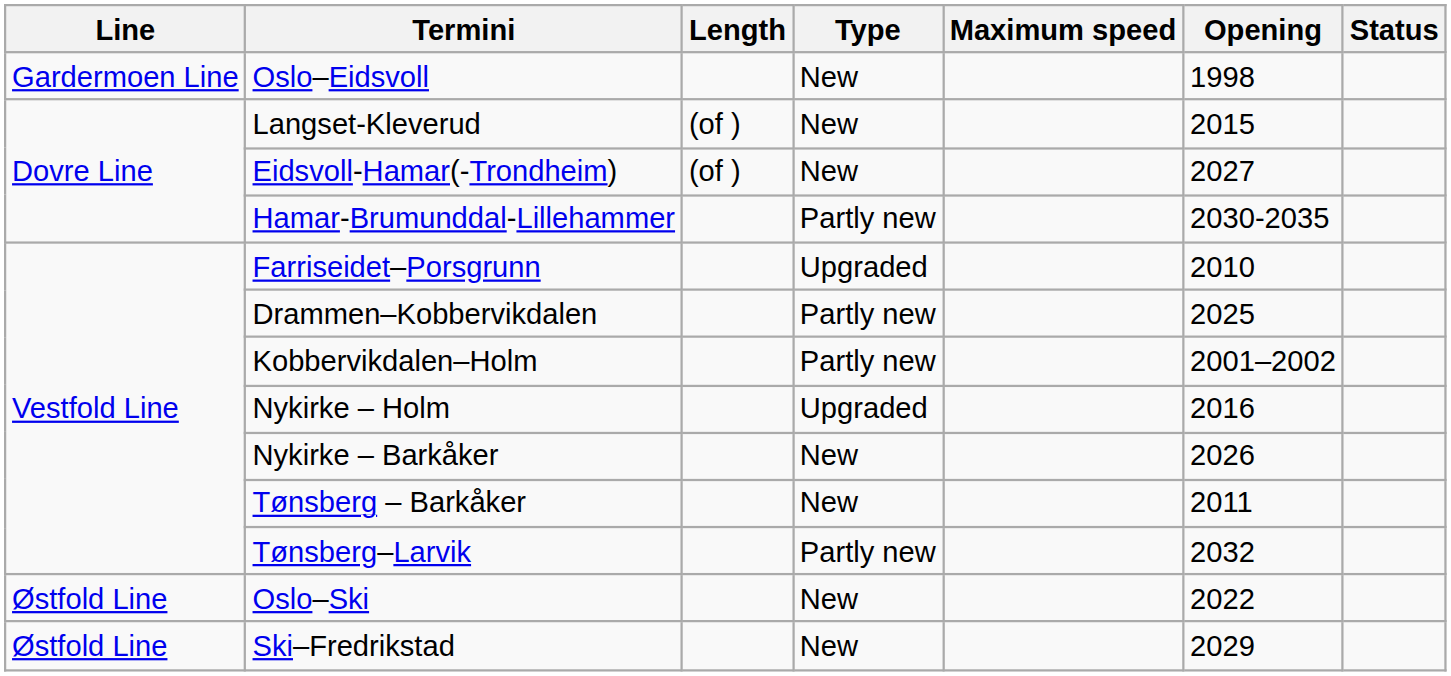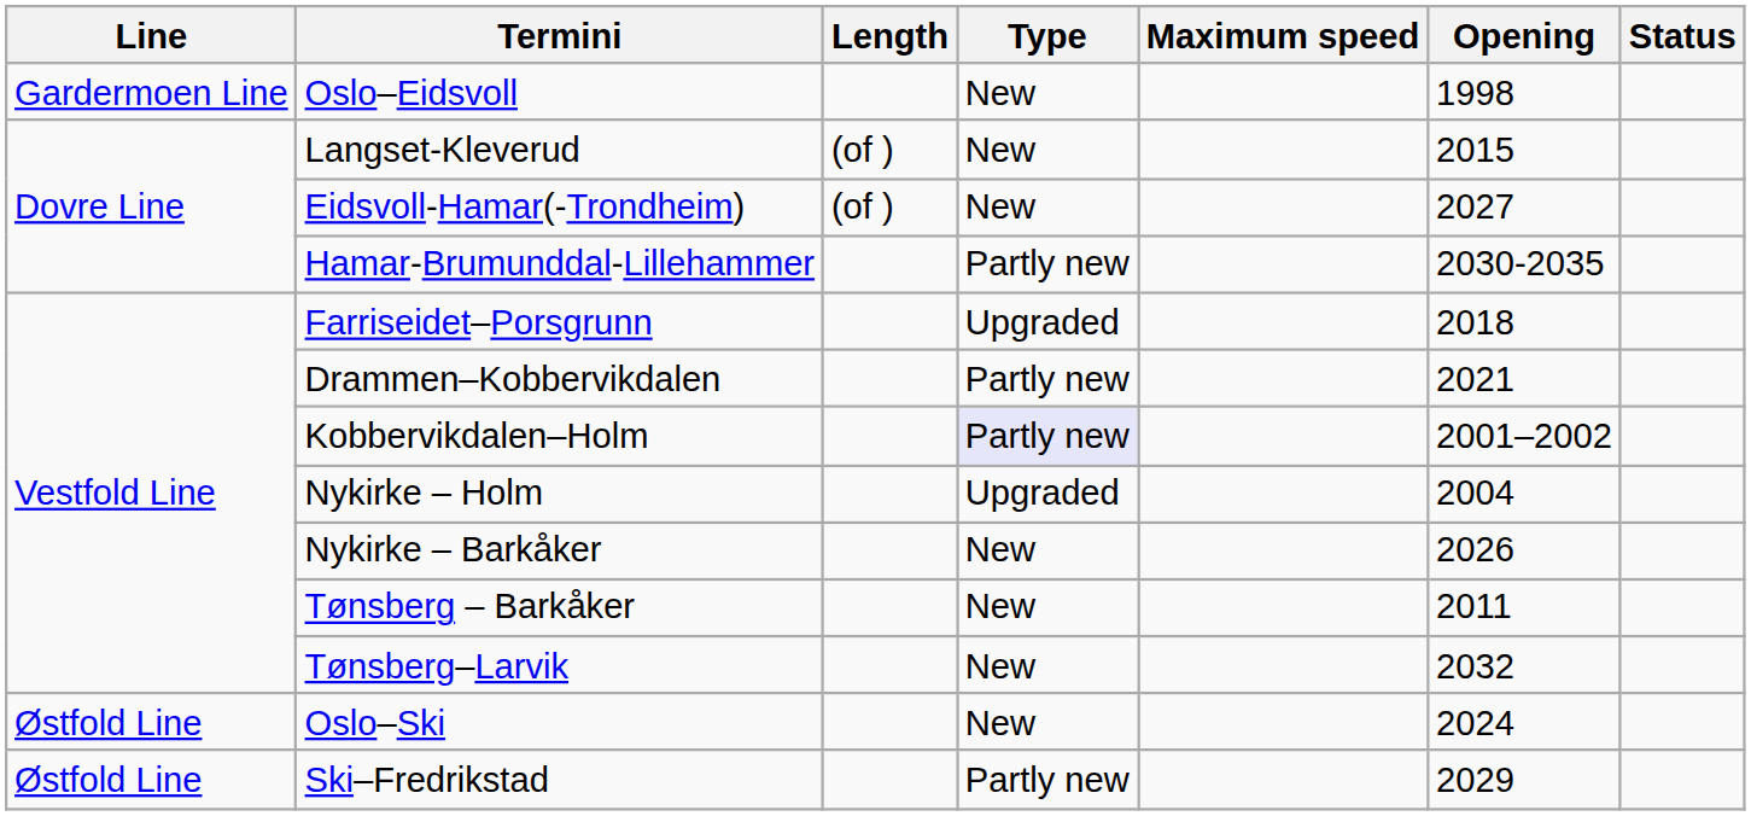Farriseidet–Porsgrunn | Opening: 2010 -> 2018
Drammen–Kobbervikdalen | Opening: 2025 -> 2021
Kobbervikdalen–Holm | Type: no background -> lavender background
Nykirke – Holm | Opening: 2016 -> 2004
Tønsberg–Larvik | Type: Partly new -> New
Oslo–Ski | Opening: 2022 -> 2024
Ski–Fredrikstad | Type: New -> Partly new
